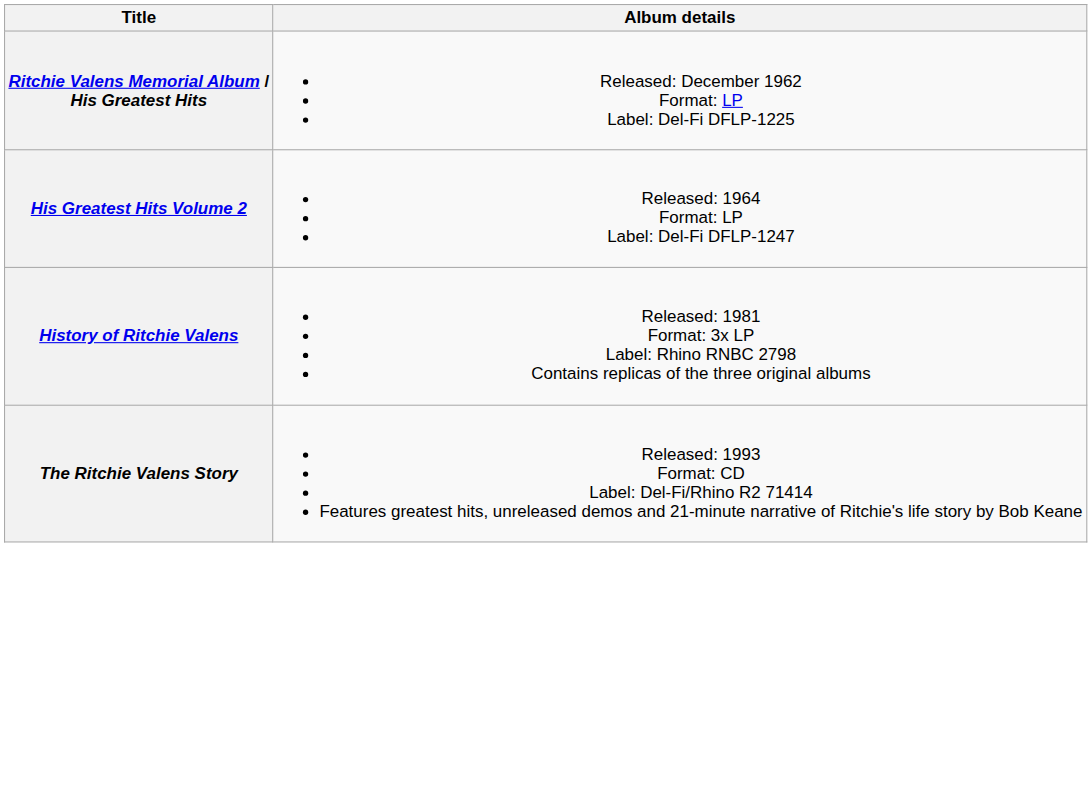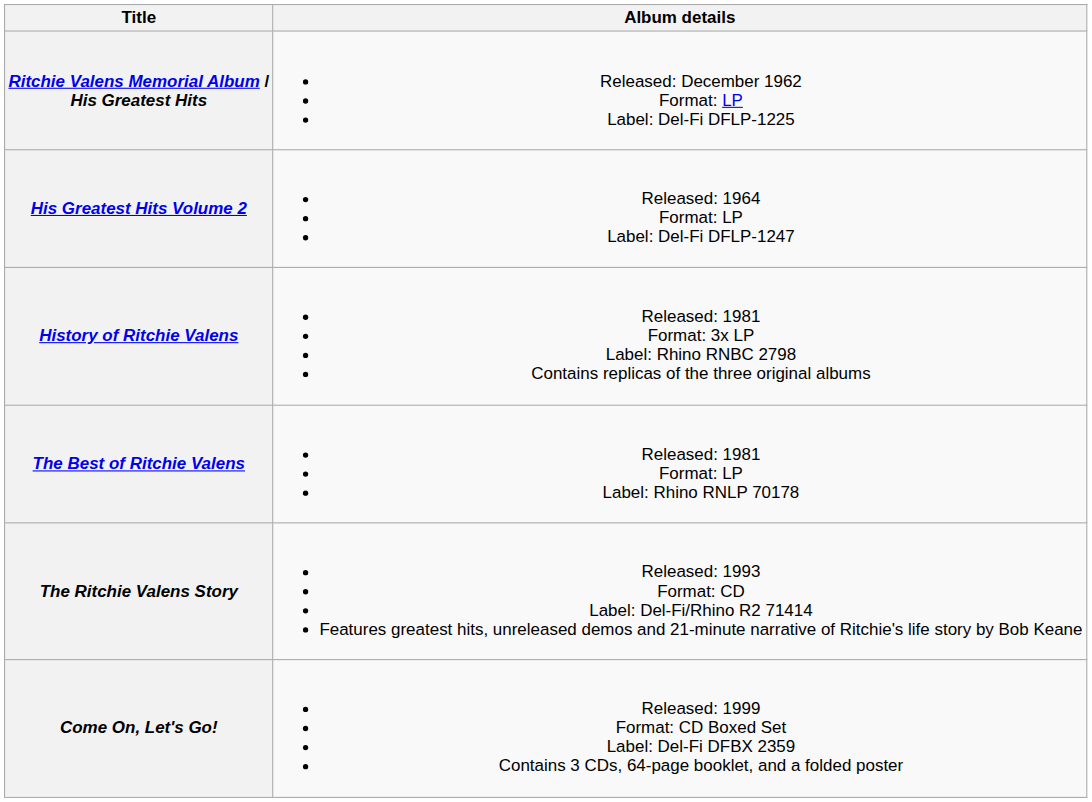+ row: The Best of Ritchie Valens | Released: 1981 Format: LP Label: Rhino RNLP 70178
+ row: Come On, Let's Go! | Released: 1999 Format: CD Boxed Set Label: Del-Fi DFBX 2359 Contains 3 CDs, 64-page booklet, and a folded poster
